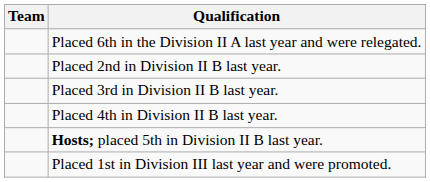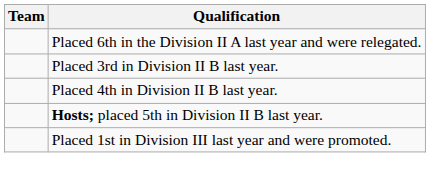- row: Placed 2nd in Division II B last year.
